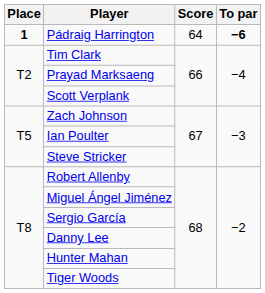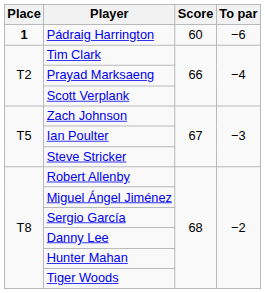Pádraig Harrington | Score: 64 -> 60
Pádraig Harrington | To par: bold -> normal
